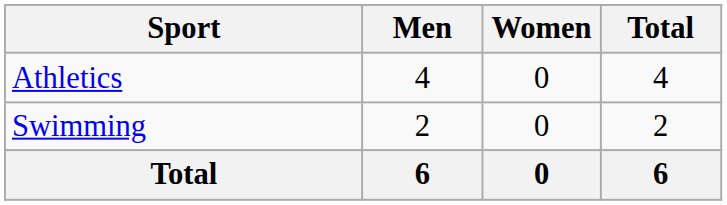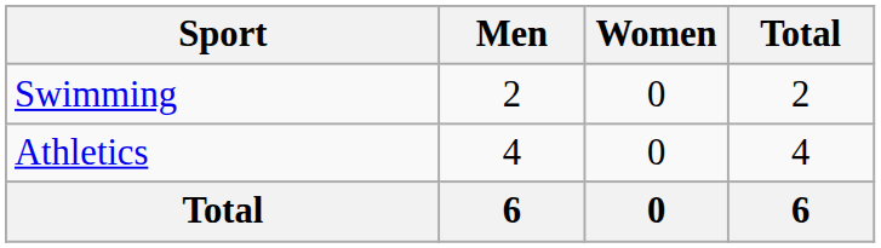rows swapped: Athletics <-> Swimming
